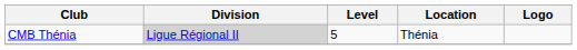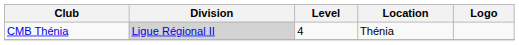CMB Thénia | Level: 5 -> 4
